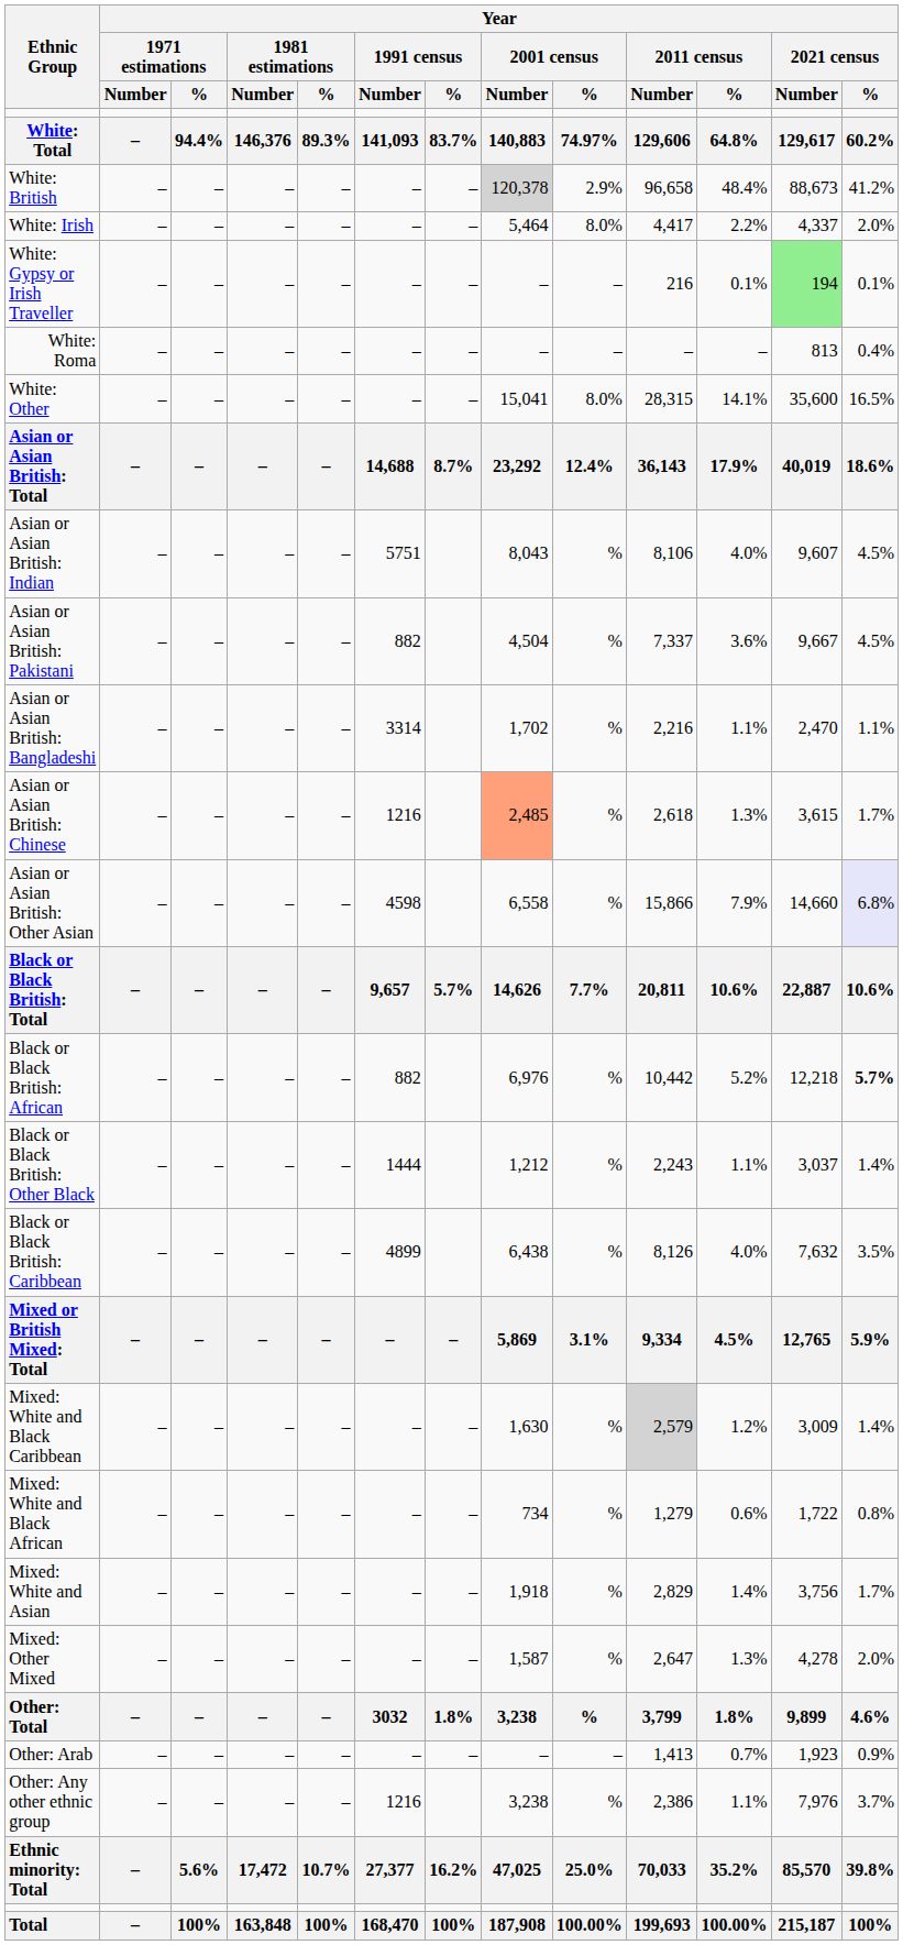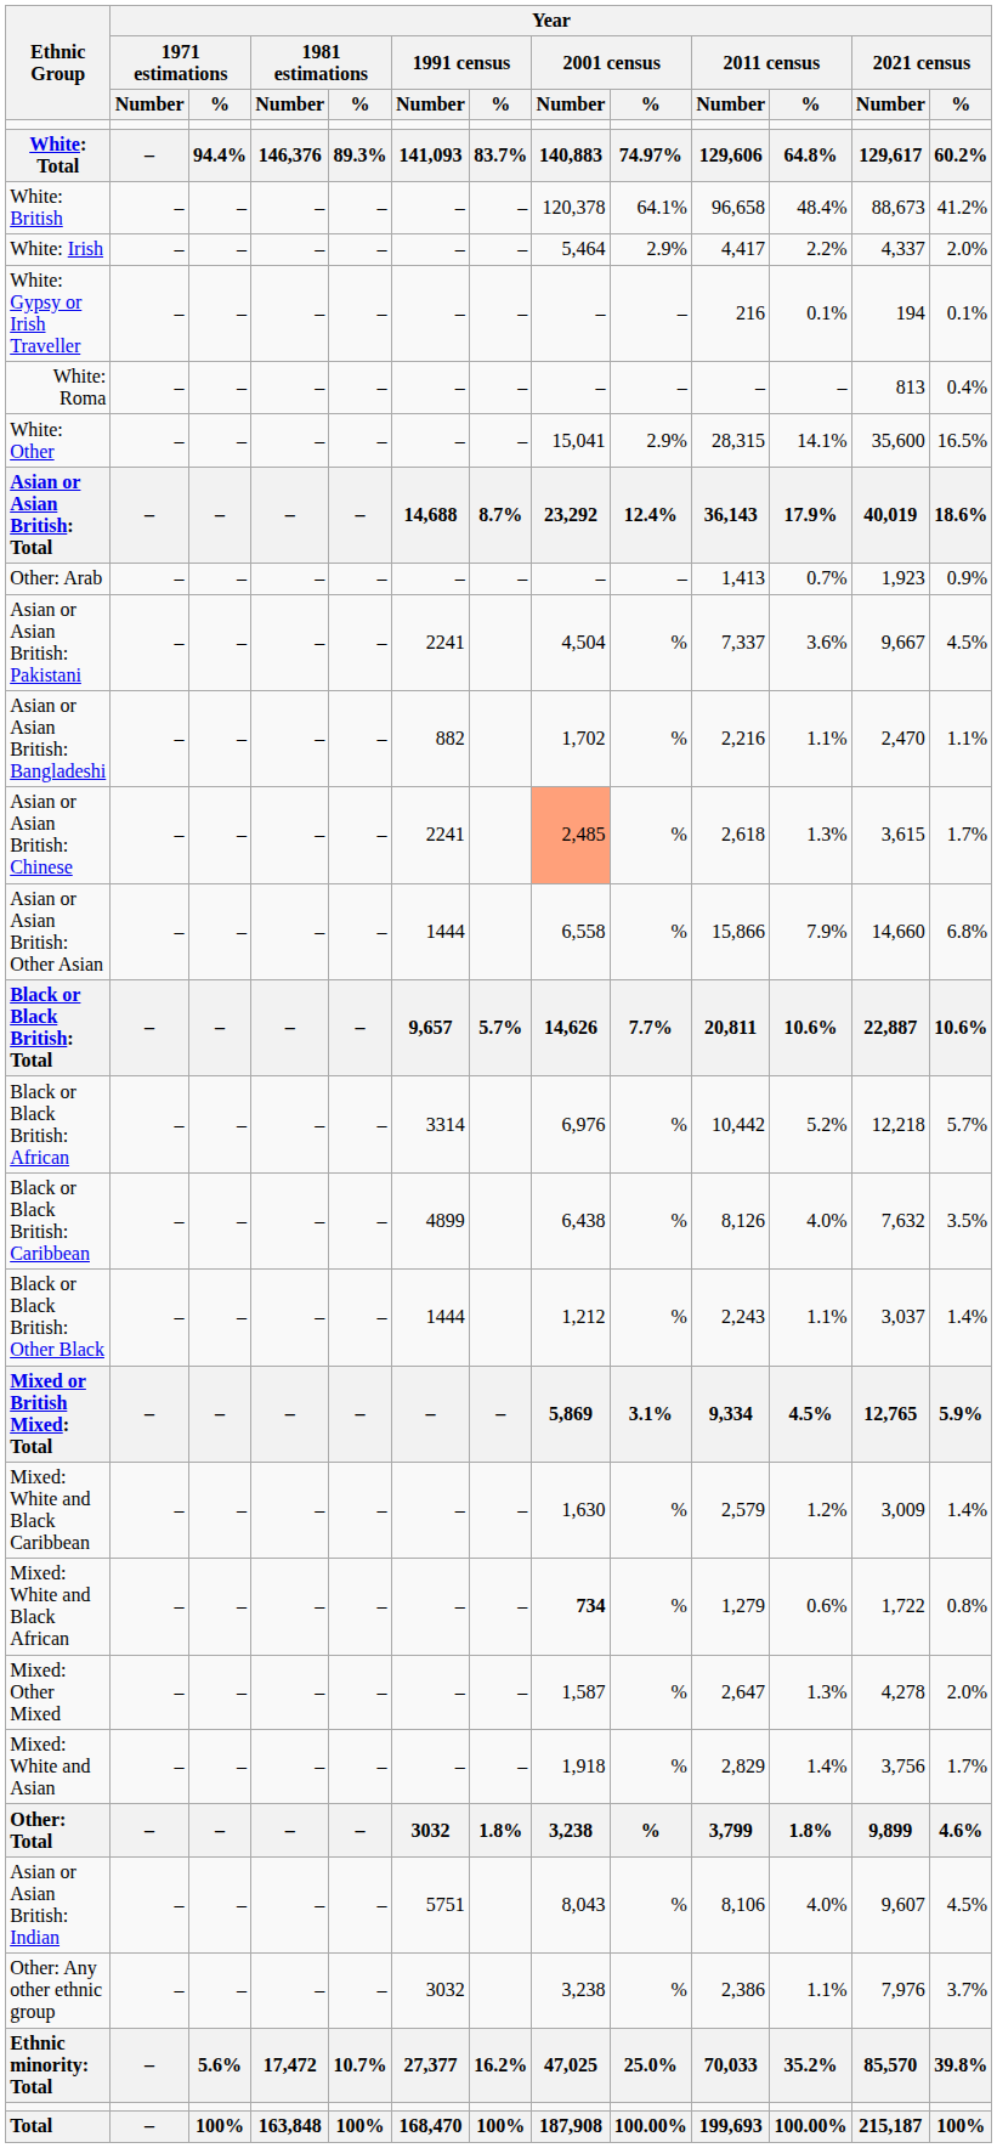White: British | Year / 2001 census / Number: lightgrey background -> no background
White: British | Year / 2001 census / %: 2.9% -> 64.1%
White: Irish | Year / 2001 census / %: 8.0% -> 2.9%
White: Gypsy or Irish Traveller | Year / 2021 census / Number: lightgreen background -> no background
White: Other | Year / 2001 census / %: 8.0% -> 2.9%
rows swapped: Asian or Asian British: Indian <-> Other: Arab
Asian or Asian British: Pakistani | Year / 1991 census / Number: 882 -> 2241
Asian or Asian British: Bangladeshi | Year / 1991 census / Number: 3314 -> 882
Asian or Asian British: Chinese | Year / 1991 census / Number: 1216 -> 2241
Asian or Asian British: Other Asian | Year / 1991 census / Number: 4598 -> 1444
Asian or Asian British: Other Asian | Year / 2021 census / %: lavender background -> no background
Black or Black British: African | Year / 1991 census / Number: 882 -> 3314
Black or Black British: African | Year / 2021 census / %: bold -> normal
rows swapped: Black or Black British: Caribbean <-> Black or Black British: Other Black
Mixed: White and Black Caribbean | Year / 2011 census / Number: lightgrey background -> no background
Mixed: White and Black African | Year / 2001 census / Number: normal -> bold
rows swapped: Mixed: White and Asian <-> Mixed: Other Mixed
Other: Any other ethnic group | Year / 1991 census / Number: 1216 -> 3032
